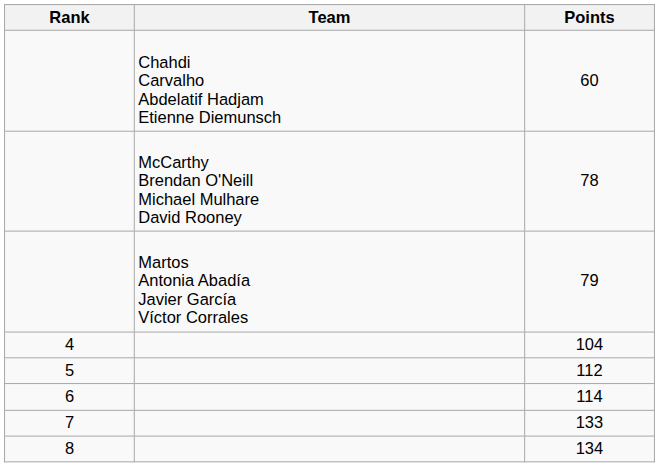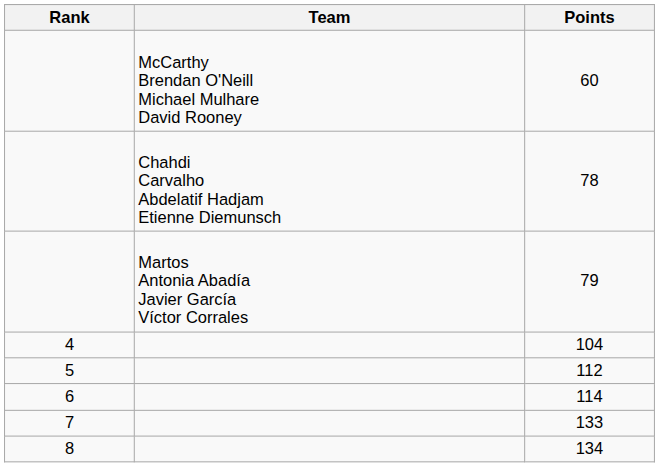60 | Team: Chahdi Carvalho Abdelatif Hadjam Etienne Diemunsch -> McCarthy Brendan O'Neill Michael Mulhare David Rooney
78 | Team: McCarthy Brendan O'Neill Michael Mulhare David Rooney -> Chahdi Carvalho Abdelatif Hadjam Etienne Diemunsch
